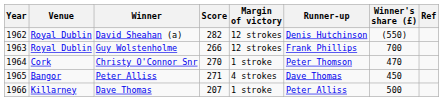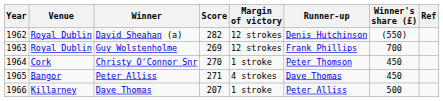Guy Wolstenholme | Score: 266 -> 269
Christy O'Connor Snr | Winner's share (£): 470 -> 450
